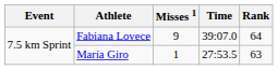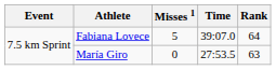Fabiana Lovece | Misses 1: 9 -> 5
María Giro | Misses 1: 1 -> 0
